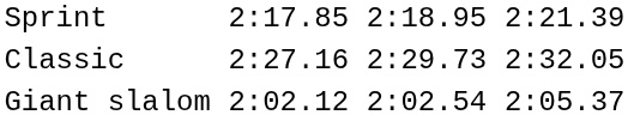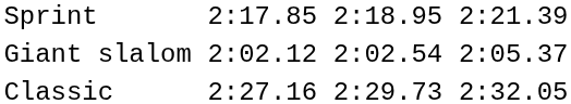rows swapped: Classic <-> Giant slalom
